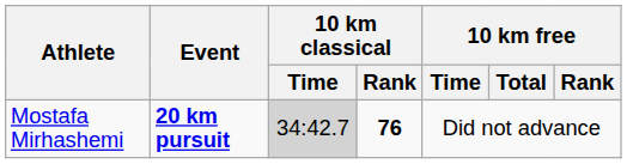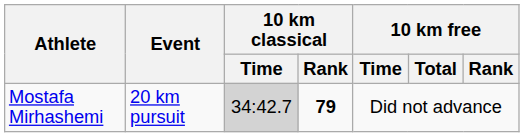Mostafa Mirhashemi | Event: bold -> normal
Mostafa Mirhashemi | 10 km classical / Rank: 76 -> 79
